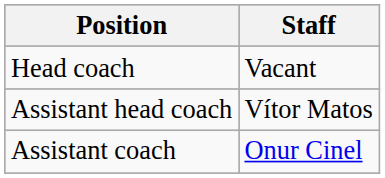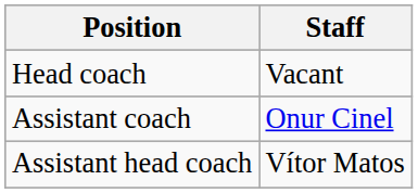rows swapped: Assistant head coach <-> Assistant coach
